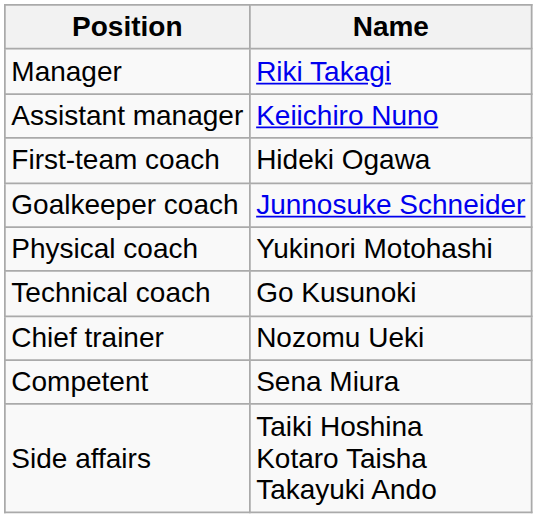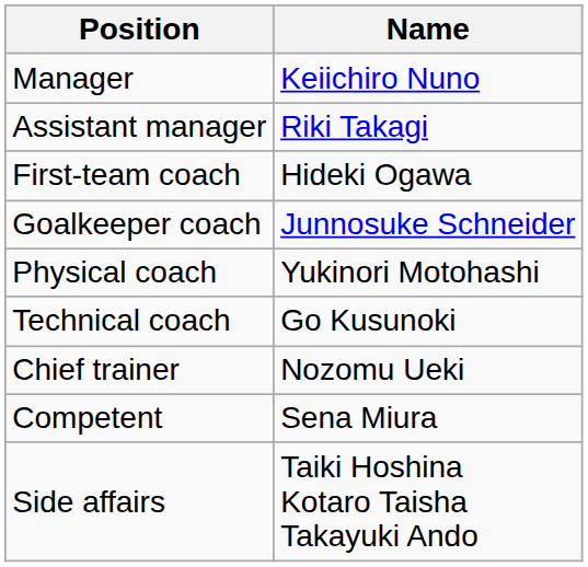Manager | Name: Riki Takagi -> Keiichiro Nuno
Assistant manager | Name: Keiichiro Nuno -> Riki Takagi
